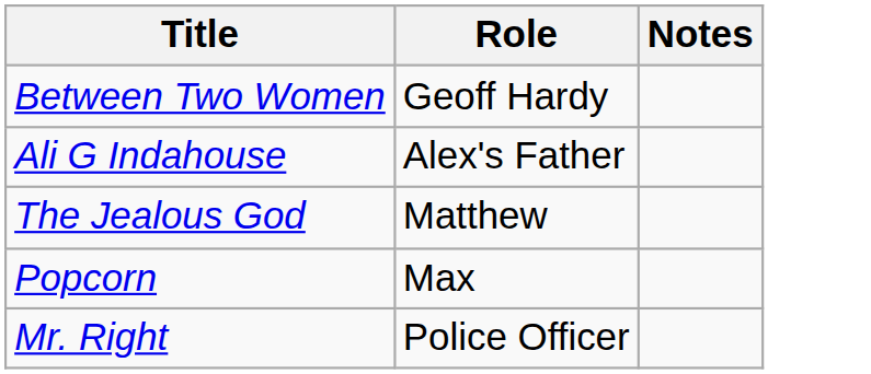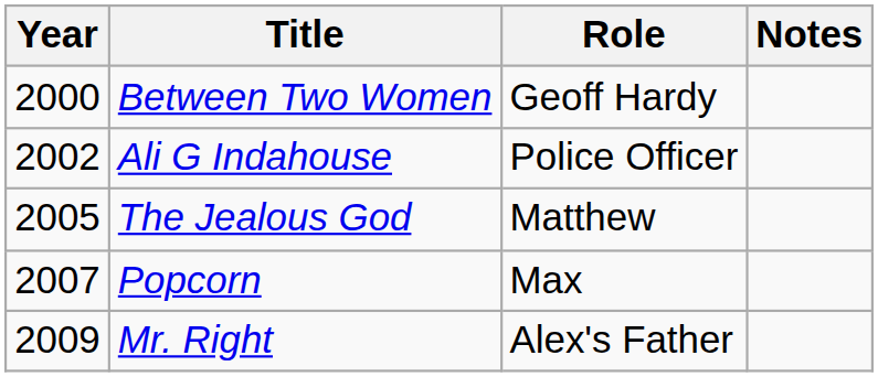+ column: Year | 2000 | 2002 | 2005 | 2007 | 2009
Ali G Indahouse | Role: Alex's Father -> Police Officer
Mr. Right | Role: Police Officer -> Alex's Father
